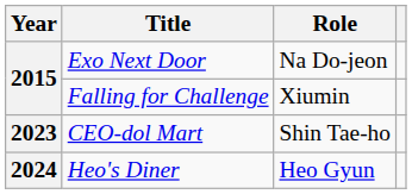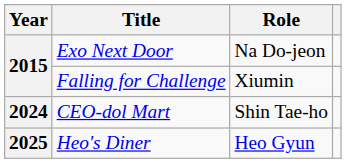CEO-dol Mart | Year: 2023 -> 2024
Heo's Diner | Year: 2024 -> 2025
